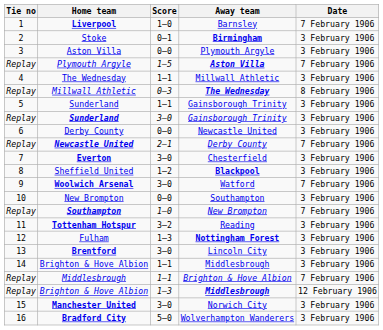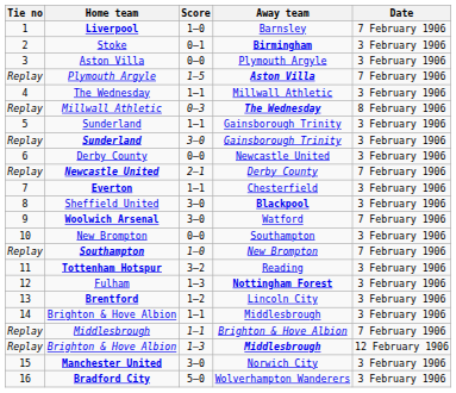Everton | Score: 3–0 -> 1–1
Sheffield United | Score: 1–2 -> 3–0
Brentford | Score: 3–0 -> 1–2
